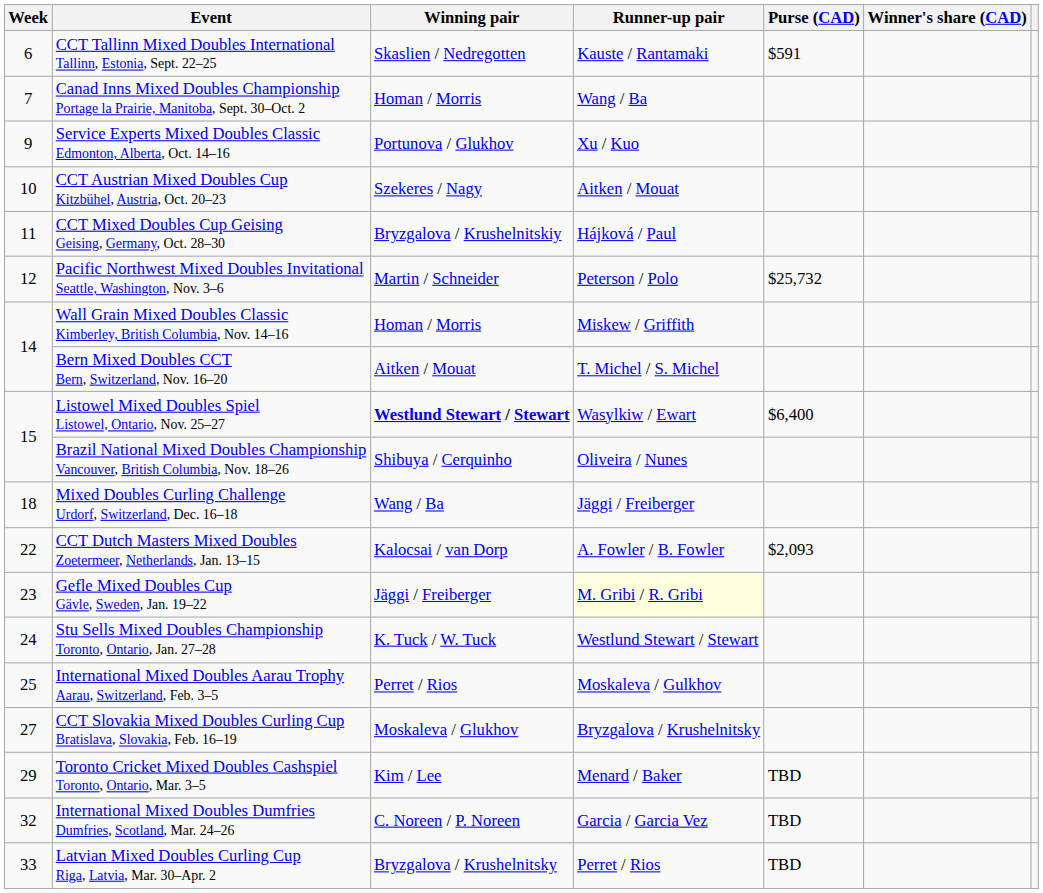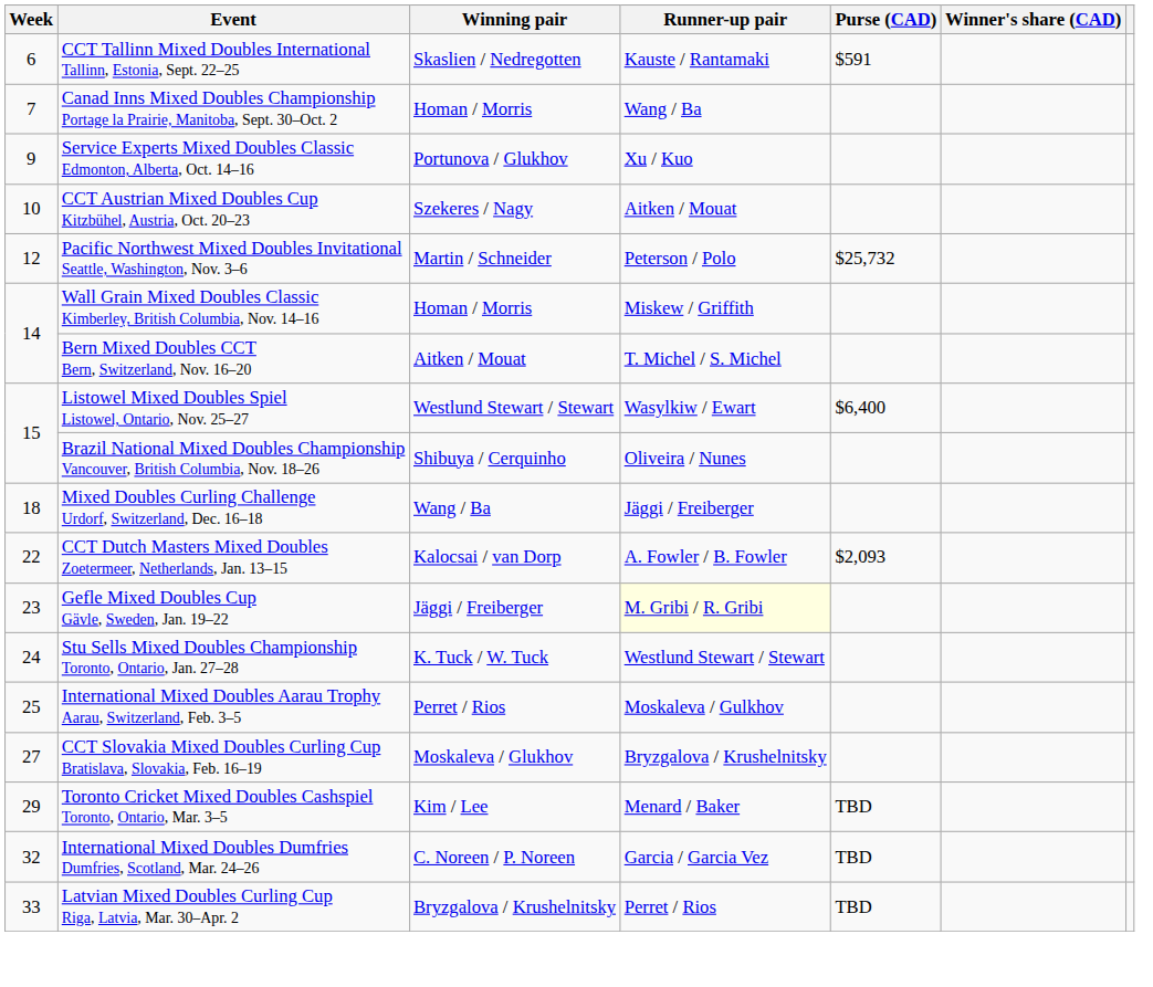- row: 11 | CCT Mixed Doubles Cup Geising Geising, Germany, Oct. 28–30 | Bryzgalova / Krushelnitskiy | Hájková / Paul
Listowel Mixed Doubles Spiel Listowel, Ontario, Nov. 25–27 | Winning pair: bold -> normal
